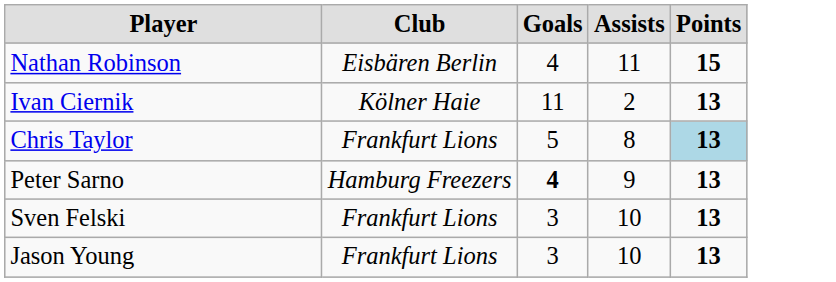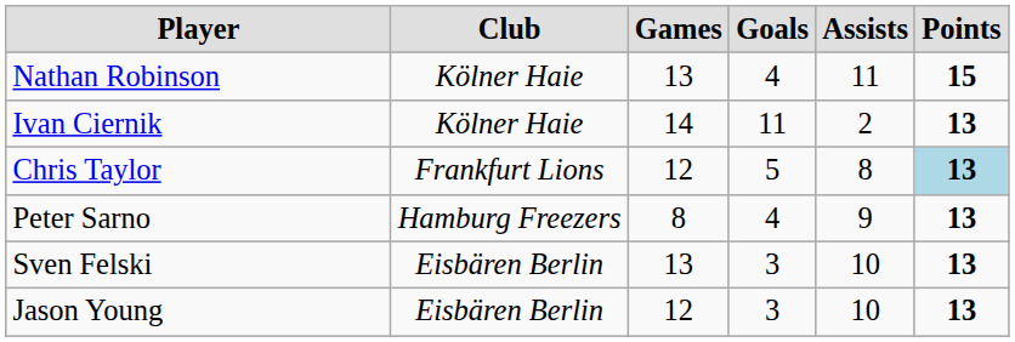+ column: Games | 13 | 14 | 12 | 8 | 13 | 12
Nathan Robinson | Club: Eisbären Berlin -> Kölner Haie
Peter Sarno | Goals: bold -> normal
Sven Felski | Club: Frankfurt Lions -> Eisbären Berlin
Jason Young | Club: Frankfurt Lions -> Eisbären Berlin
